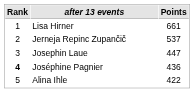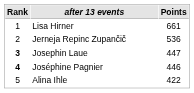Jerneja Repinc Zupančič | Points: 537 -> 536
Josephin Laue | Rank: normal -> bold
Joséphine Pagnier | Points: 436 -> 446
